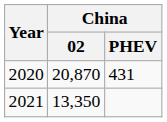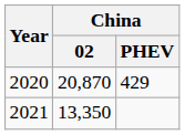2020 | China / PHEV: 431 -> 429
